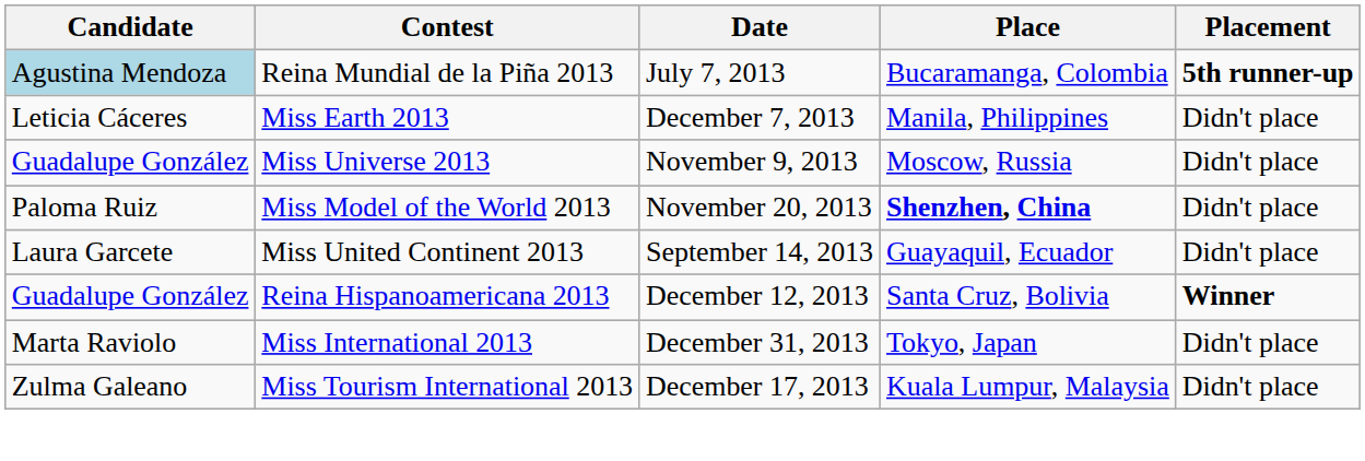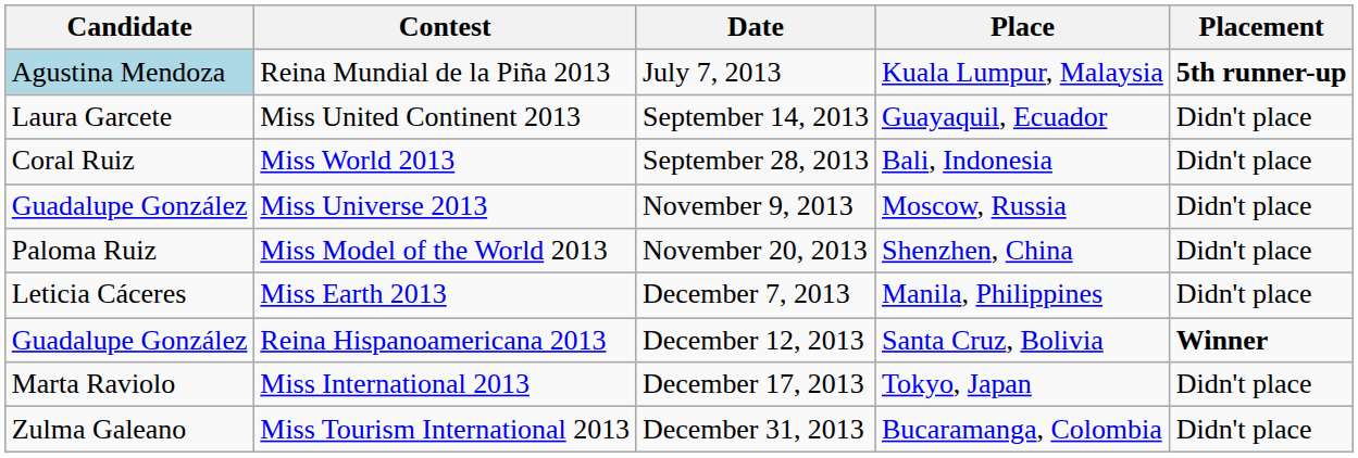Reina Mundial de la Piña 2013 | Place: Bucaramanga, Colombia -> Kuala Lumpur, Malaysia
rows swapped: Miss United Continent 2013 <-> Miss Earth 2013
+ row: Coral Ruiz | Miss World 2013 | September 28, 2013 | Bali, Indonesia | Didn't place
Miss Model of the World 2013 | Place: bold -> normal
Miss International 2013 | Date: December 31, 2013 -> December 17, 2013
Miss Tourism International 2013 | Date: December 17, 2013 -> December 31, 2013
Miss Tourism International 2013 | Place: Kuala Lumpur, Malaysia -> Bucaramanga, Colombia
